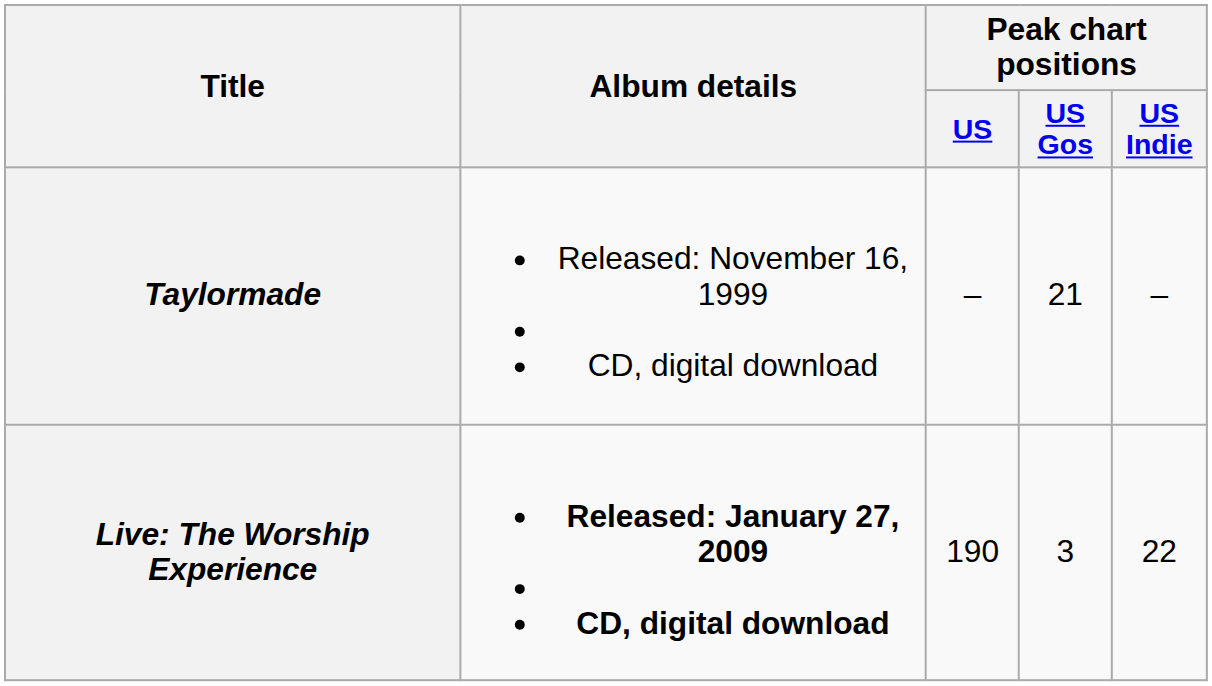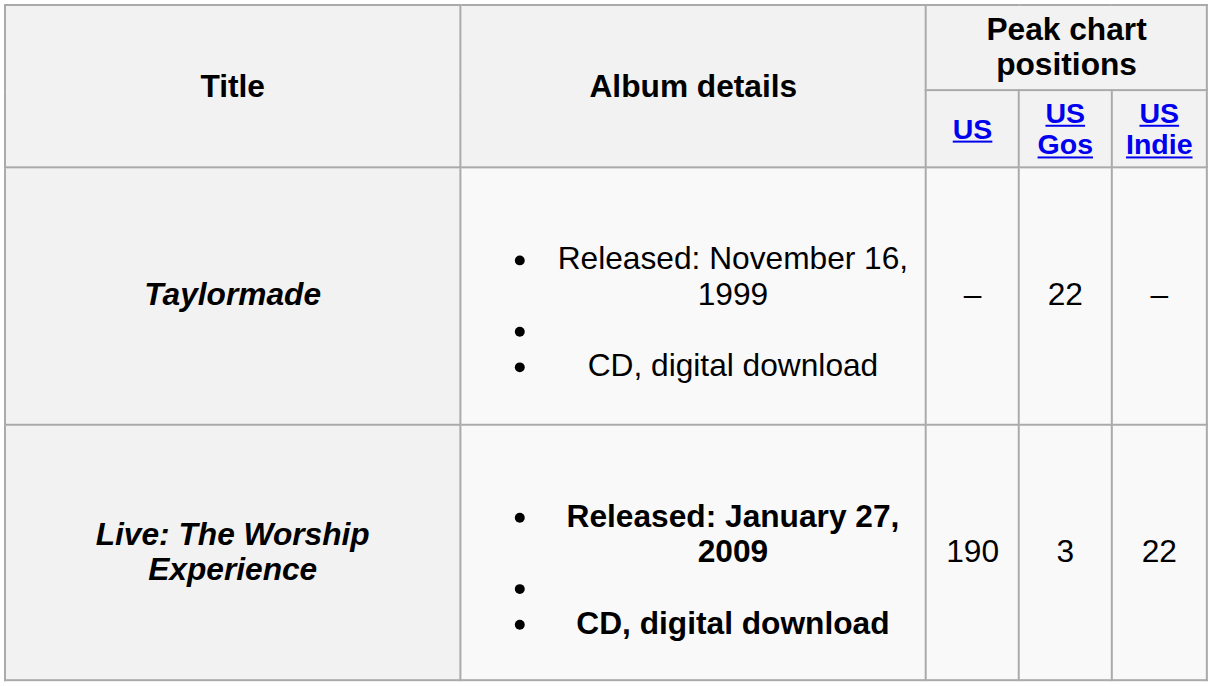Taylormade | Peak chart positions / US Gos: 21 -> 22
